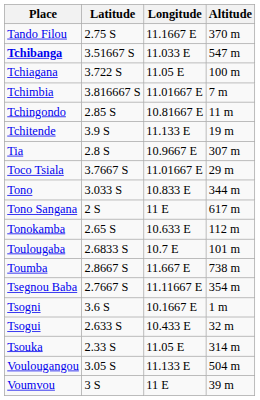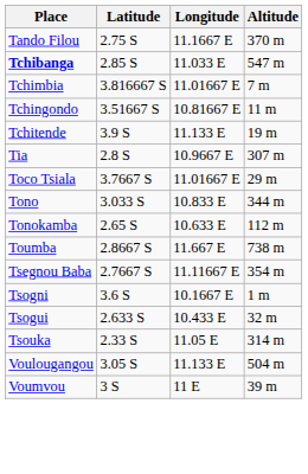Tchibanga | Latitude: 3.51667 S -> 2.85 S
- row: Tchiagana | 3.722 S | 11.05 E | 100 m
Tchingondo | Latitude: 2.85 S -> 3.51667 S
- row: Tono Sangana | 2 S | 11 E | 617 m
- row: Toulougaba | 2.6833 S | 10.7 E | 101 m
